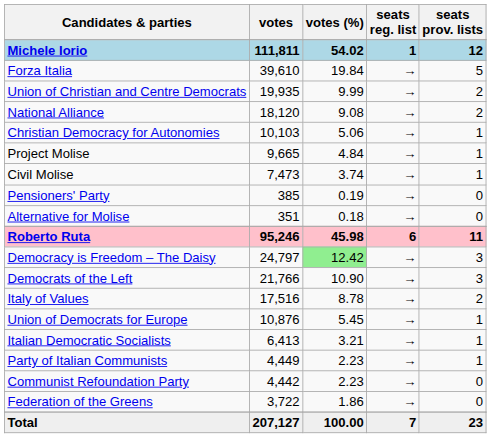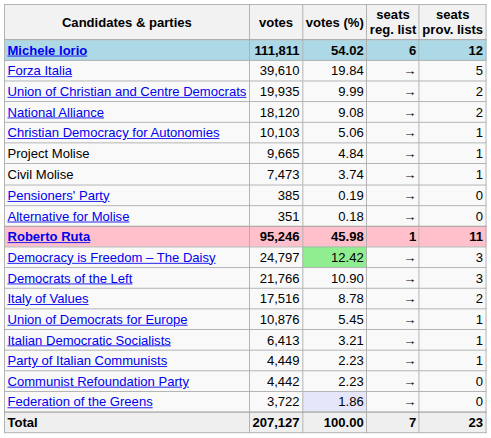Michele Iorio | seats reg. list: 1 -> 6
Roberto Ruta | seats reg. list: 6 -> 1
Federation of the Greens | votes (%): no background -> lavender background
